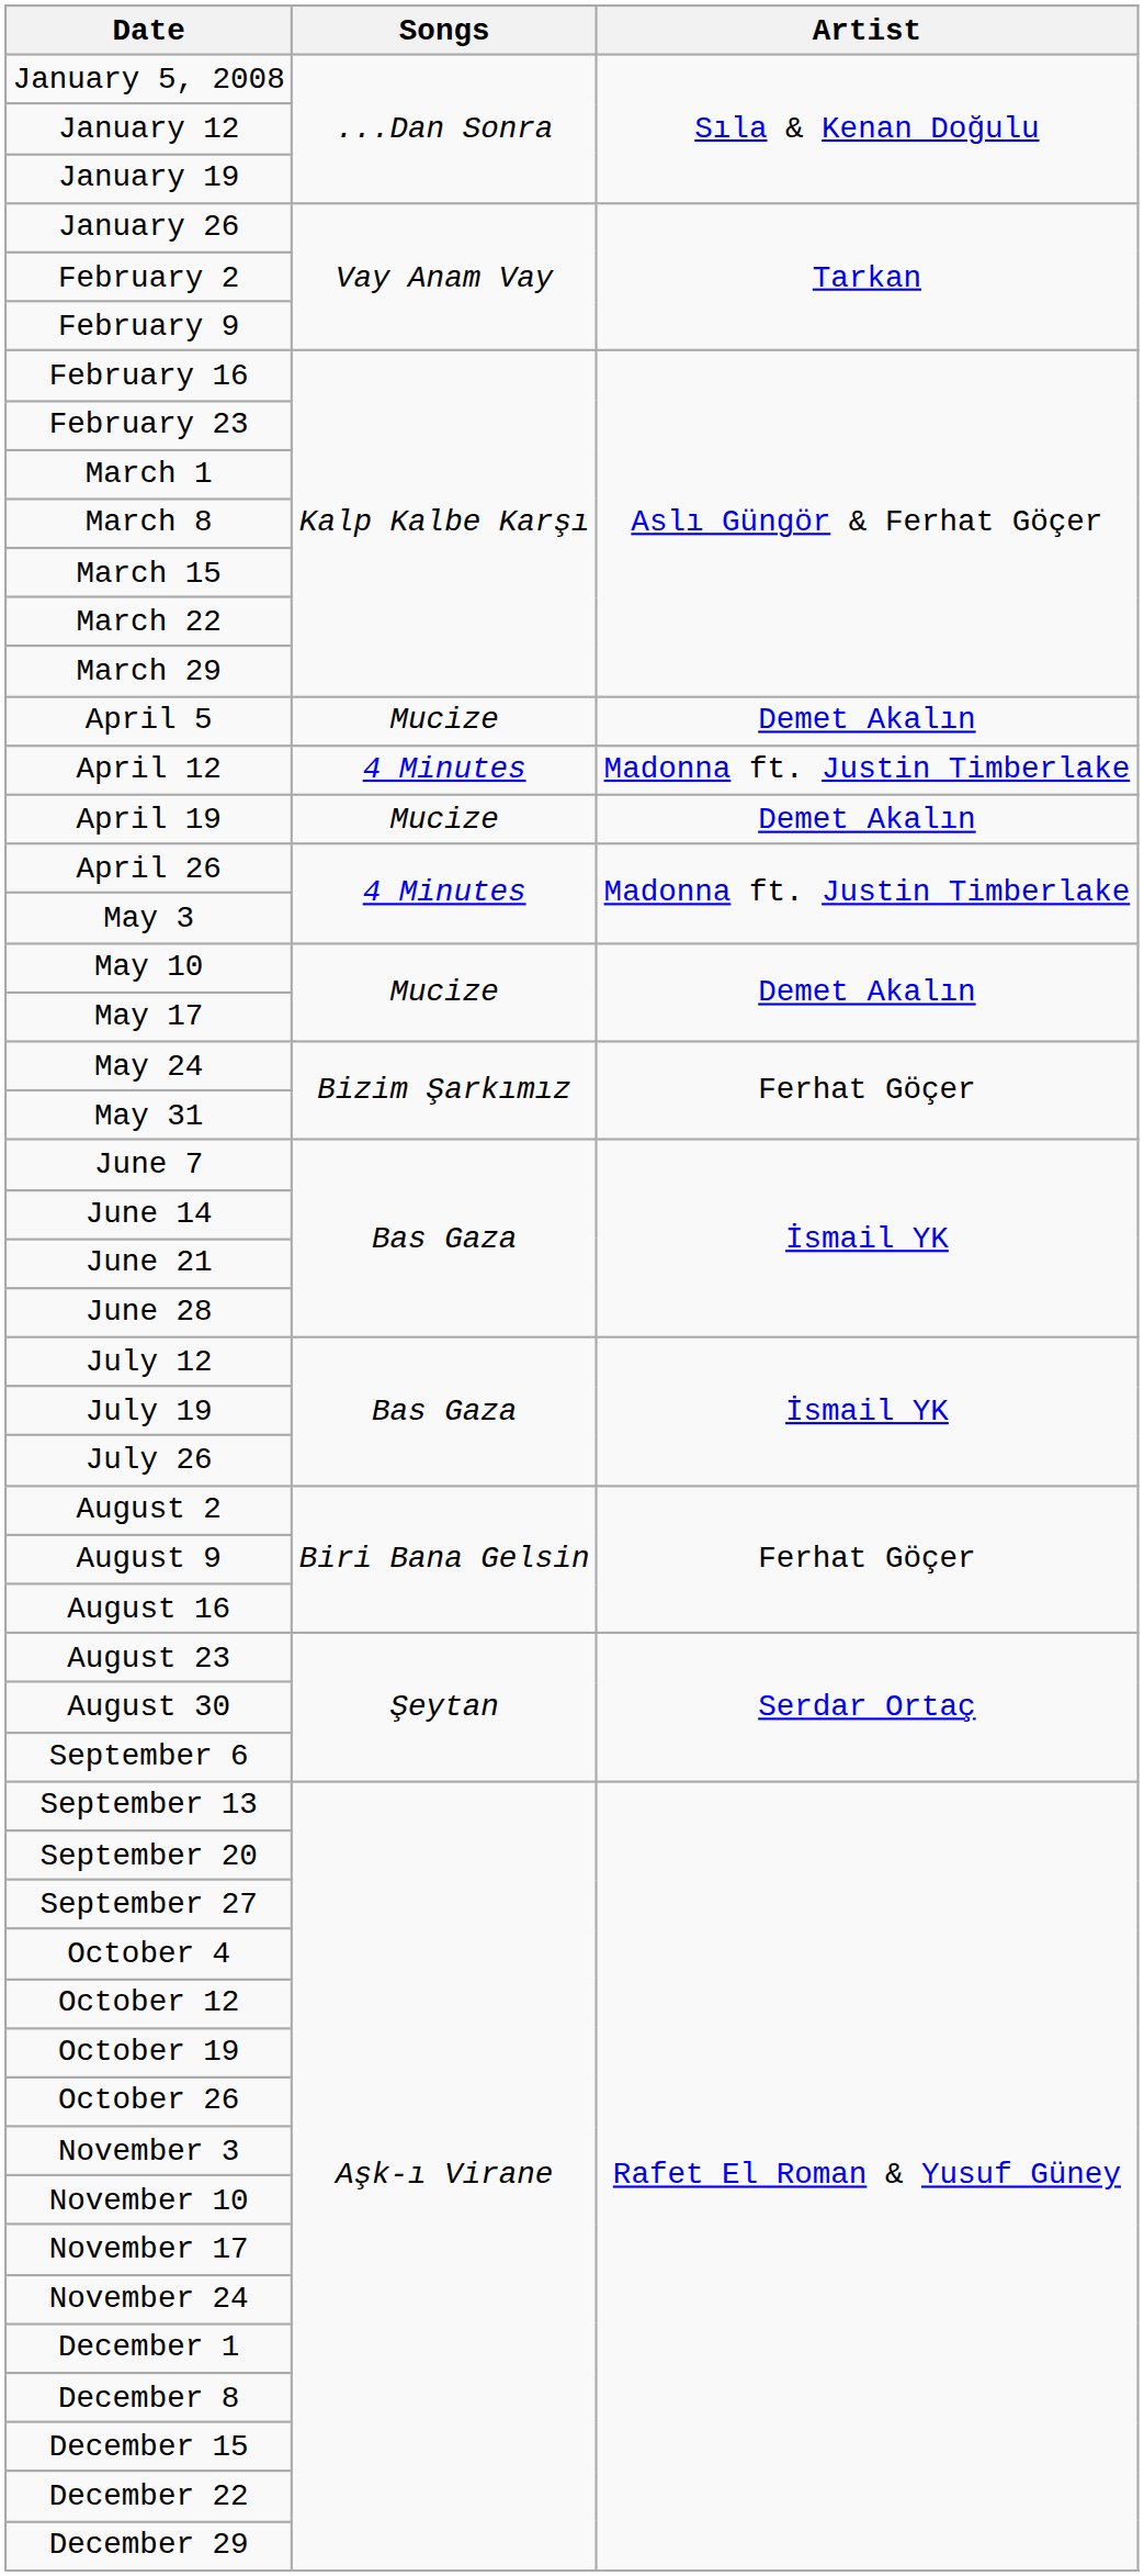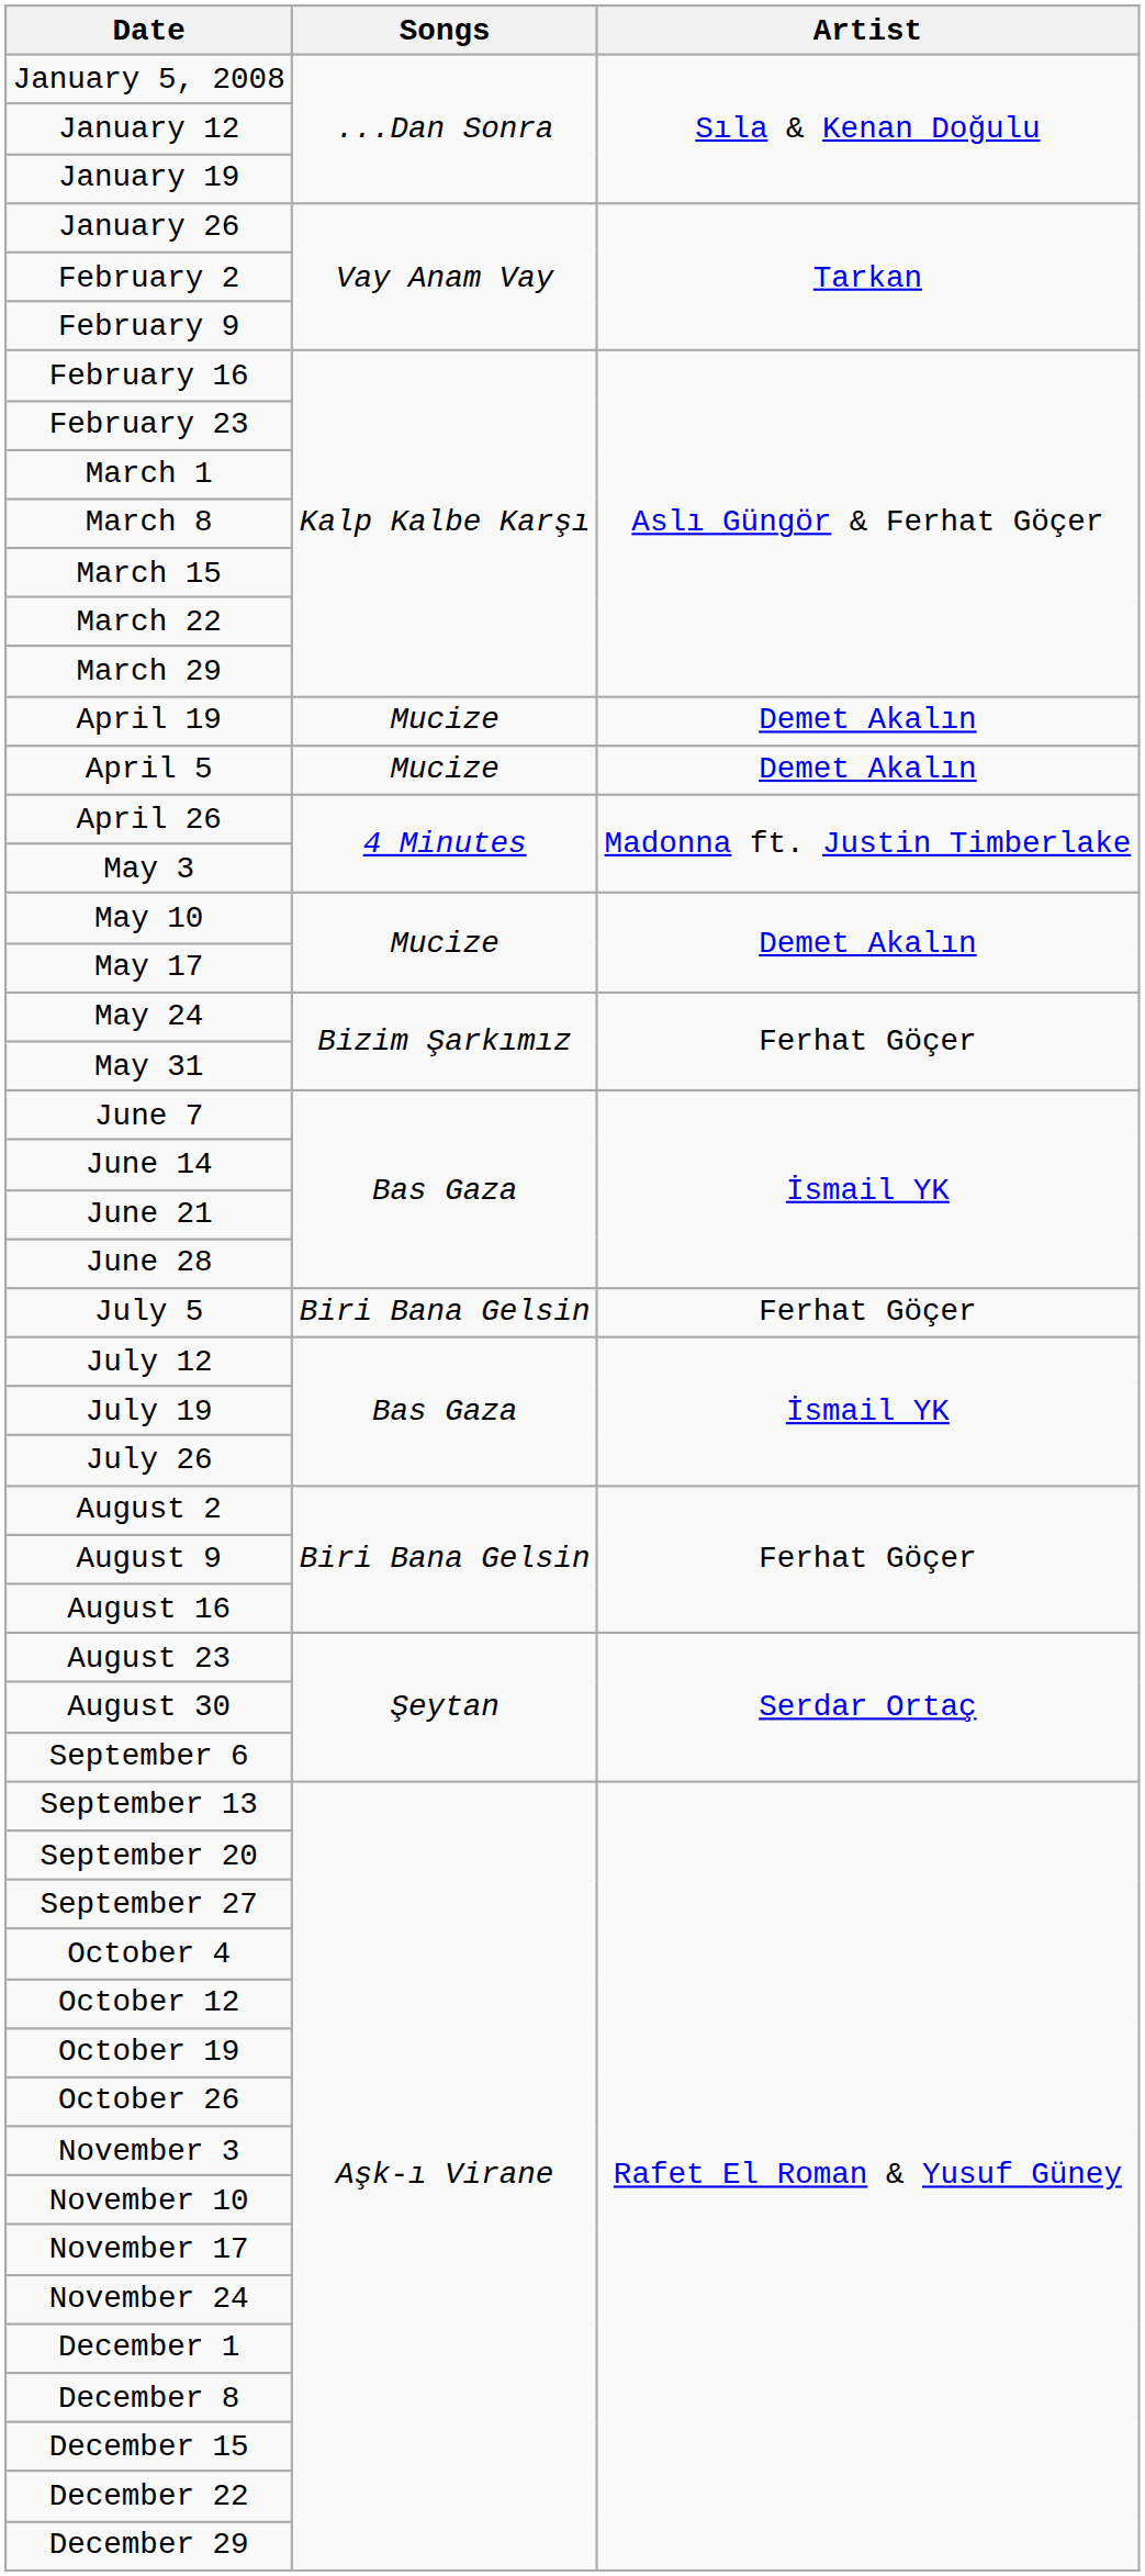rows swapped: April 5 <-> April 19
- row: April 12 | 4 Minutes | Madonna ft. Justin Timberlake
+ row: July 5 | Biri Bana Gelsin | Ferhat Göçer
